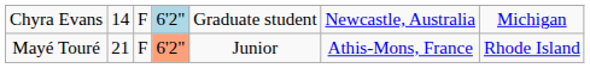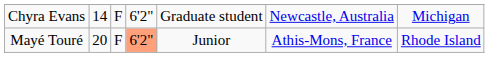Chyra Evans | column 4: lightblue background -> no background
Mayé Touré | column 2: 21 -> 20
